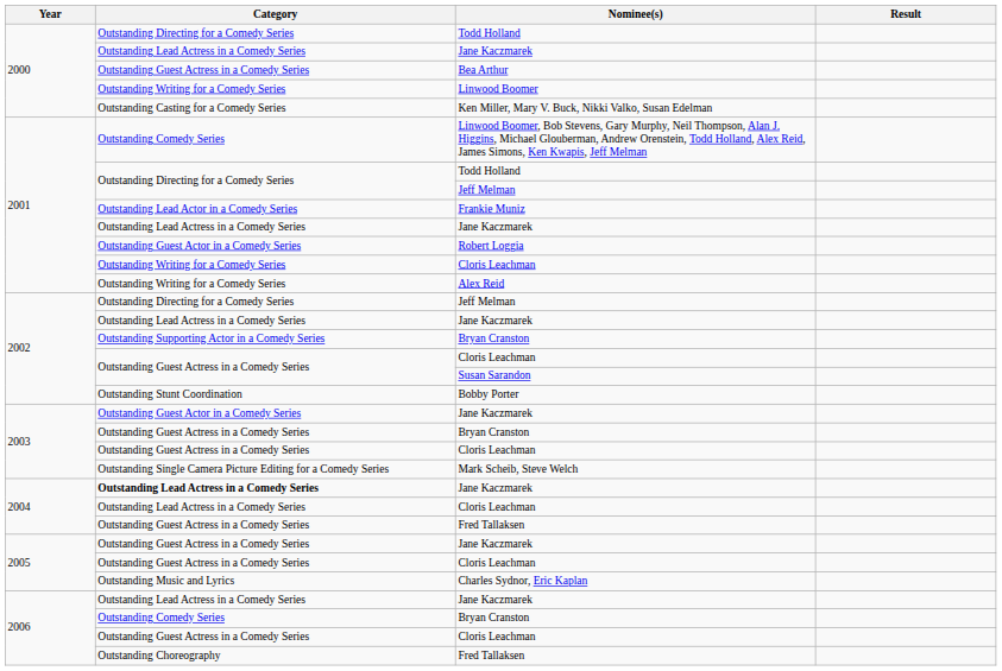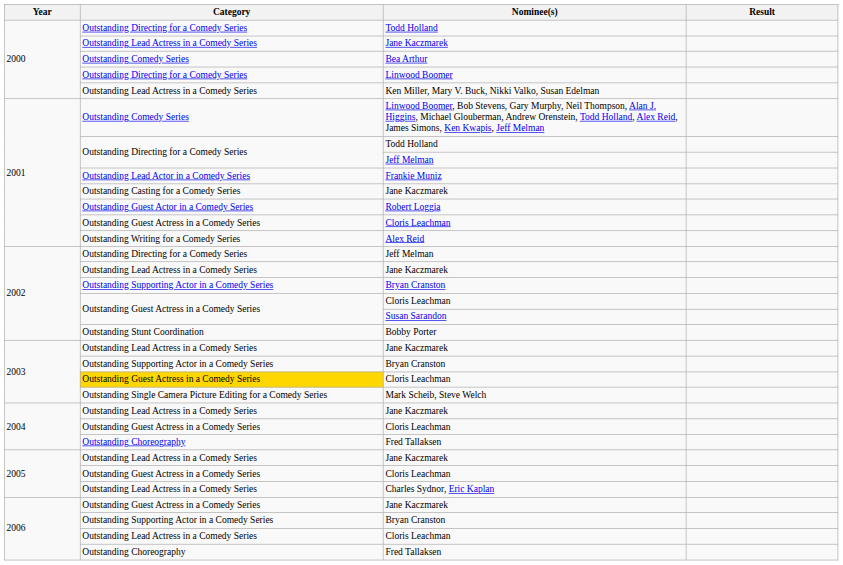Bea Arthur | Category: Outstanding Guest Actress in a Comedy Series -> Outstanding Comedy Series
Linwood Boomer | Category: Outstanding Writing for a Comedy Series -> Outstanding Directing for a Comedy Series
Ken Miller, Mary V. Buck, Nikki Valko, Susan Edelman | Category: Outstanding Casting for a Comedy Series -> Outstanding Lead Actress in a Comedy Series
2001 / Jane Kaczmarek | Category: Outstanding Lead Actress in a Comedy Series -> Outstanding Casting for a Comedy Series
2001 / Cloris Leachman | Category: Outstanding Writing for a Comedy Series -> Outstanding Guest Actress in a Comedy Series
2003 / Jane Kaczmarek | Category: Outstanding Guest Actor in a Comedy Series -> Outstanding Lead Actress in a Comedy Series
2003 / Bryan Cranston | Category: Outstanding Guest Actress in a Comedy Series -> Outstanding Supporting Actor in a Comedy Series
2003 / Cloris Leachman | Category: no background -> gold background
2004 / Jane Kaczmarek | Category: bold -> normal
2004 / Cloris Leachman | Category: Outstanding Lead Actress in a Comedy Series -> Outstanding Guest Actress in a Comedy Series
2004 / Fred Tallaksen | Category: Outstanding Guest Actress in a Comedy Series -> Outstanding Choreography
2005 / Jane Kaczmarek | Category: Outstanding Guest Actress in a Comedy Series -> Outstanding Lead Actress in a Comedy Series
Charles Sydnor, Eric Kaplan | Category: Outstanding Music and Lyrics -> Outstanding Lead Actress in a Comedy Series
2006 / Jane Kaczmarek | Category: Outstanding Lead Actress in a Comedy Series -> Outstanding Guest Actress in a Comedy Series
2006 / Bryan Cranston | Category: Outstanding Comedy Series -> Outstanding Supporting Actor in a Comedy Series
2006 / Cloris Leachman | Category: Outstanding Guest Actress in a Comedy Series -> Outstanding Lead Actress in a Comedy Series
